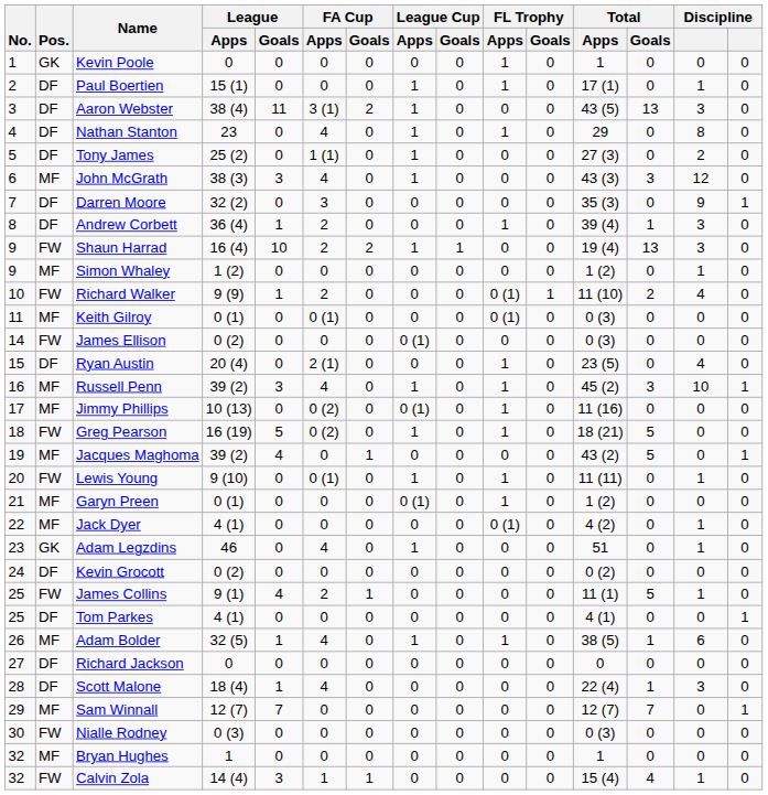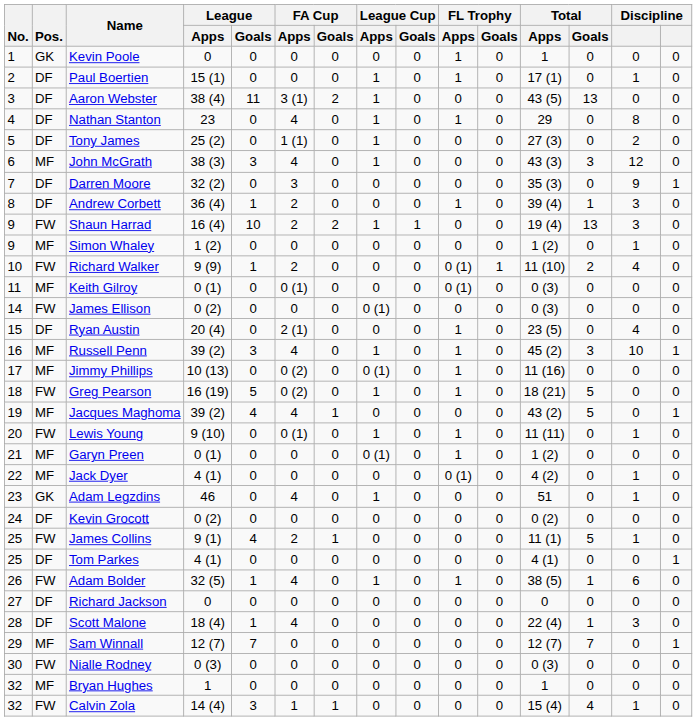Aaron Webster | column 14: 3 -> 0
Jacques Maghoma | FA Cup / Apps: 0 -> 4
Adam Bolder | Pos.: MF -> FW
